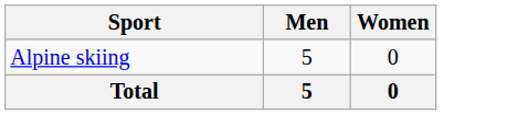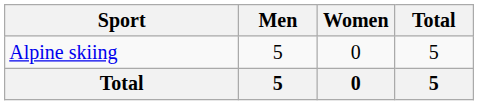+ column: Total | 5 | 5
